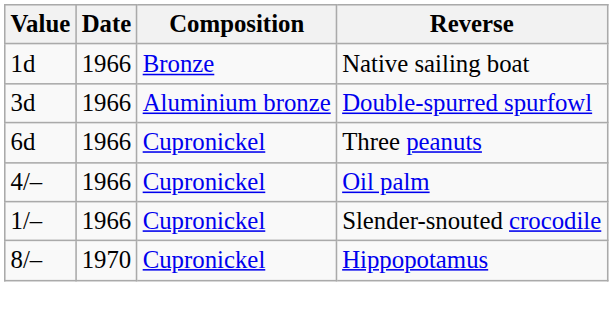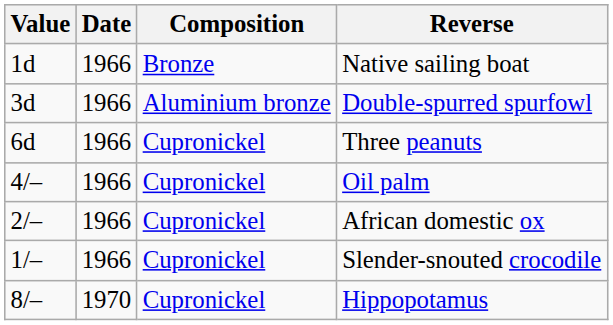+ row: 2/– | 1966 | Cupronickel | African domestic ox
